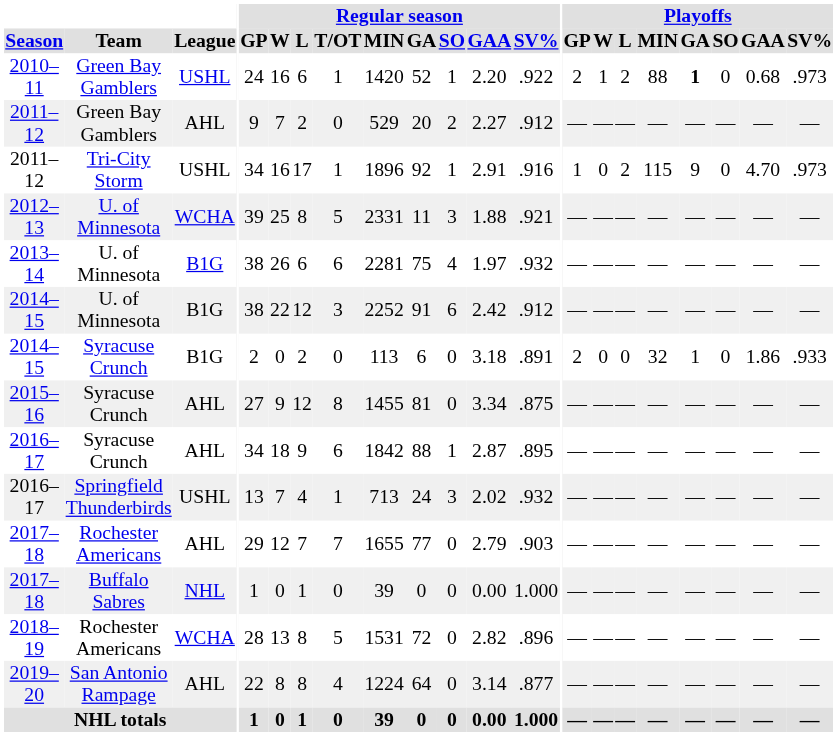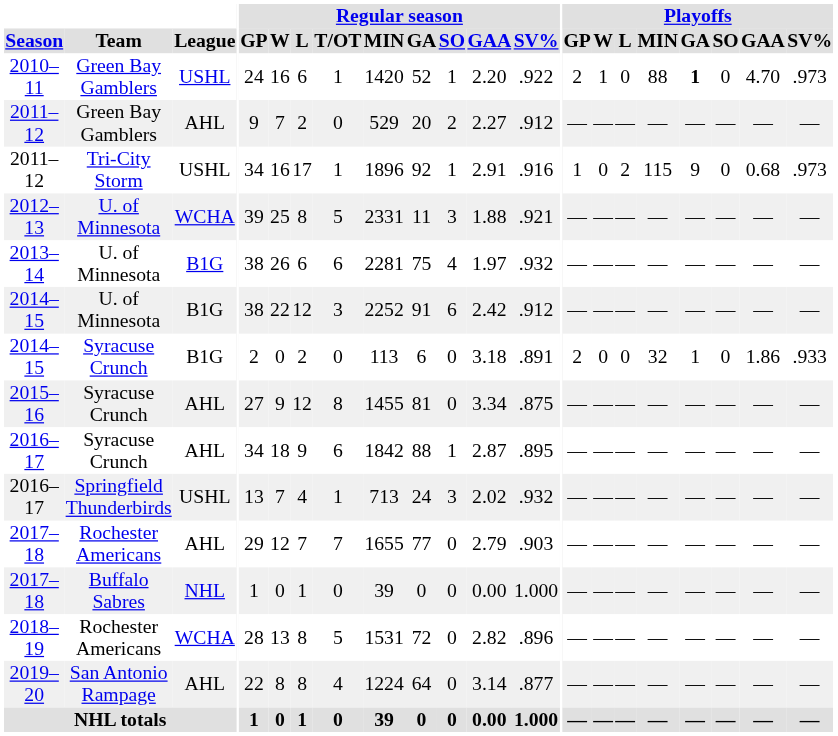2010–11 | Playoffs / L: 2 -> 0
2010–11 | Playoffs / GAA: 0.68 -> 4.70
2011–12 / Tri-City Storm | Playoffs / GAA: 4.70 -> 0.68
